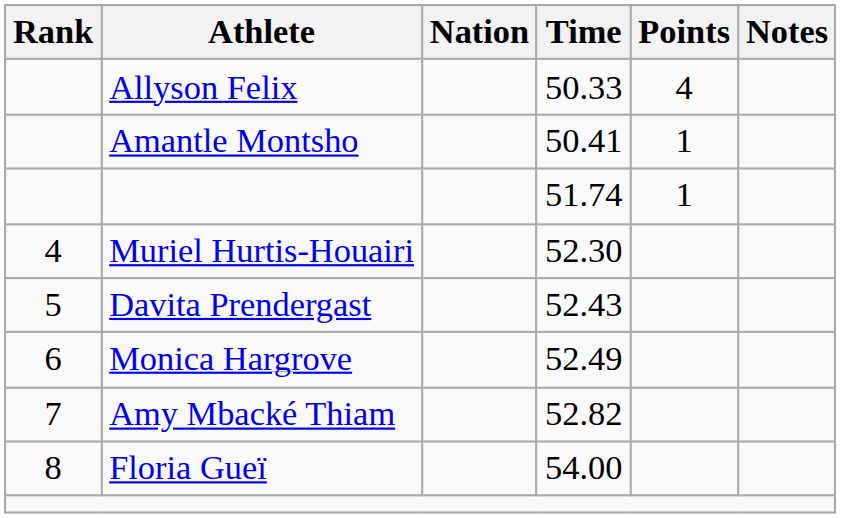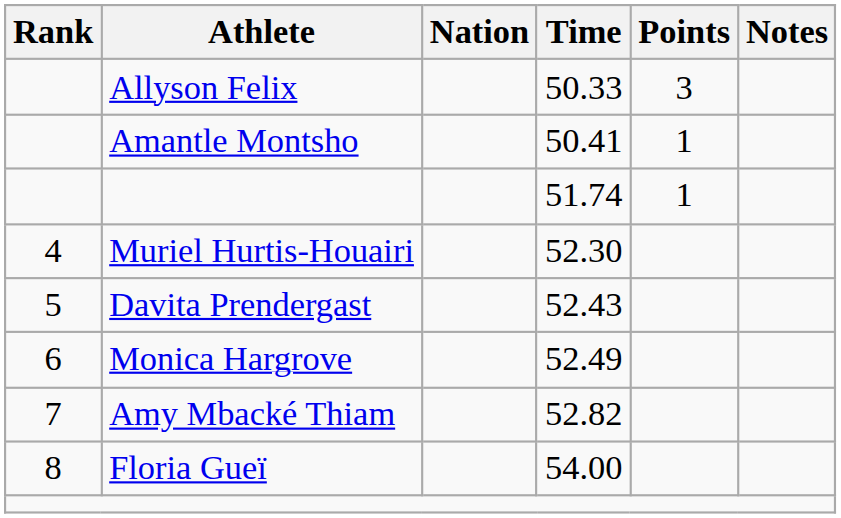50.33 | Points: 4 -> 3
